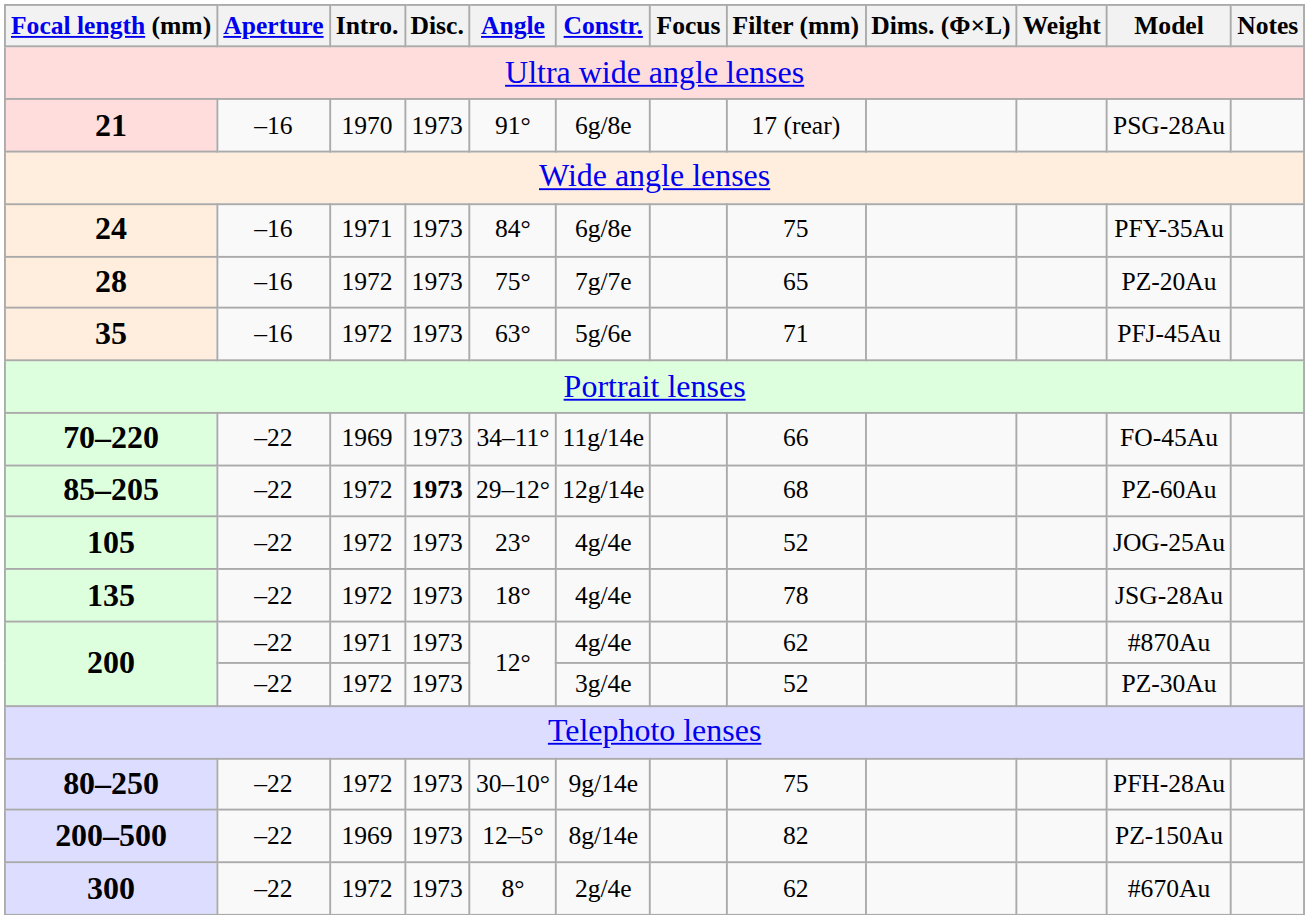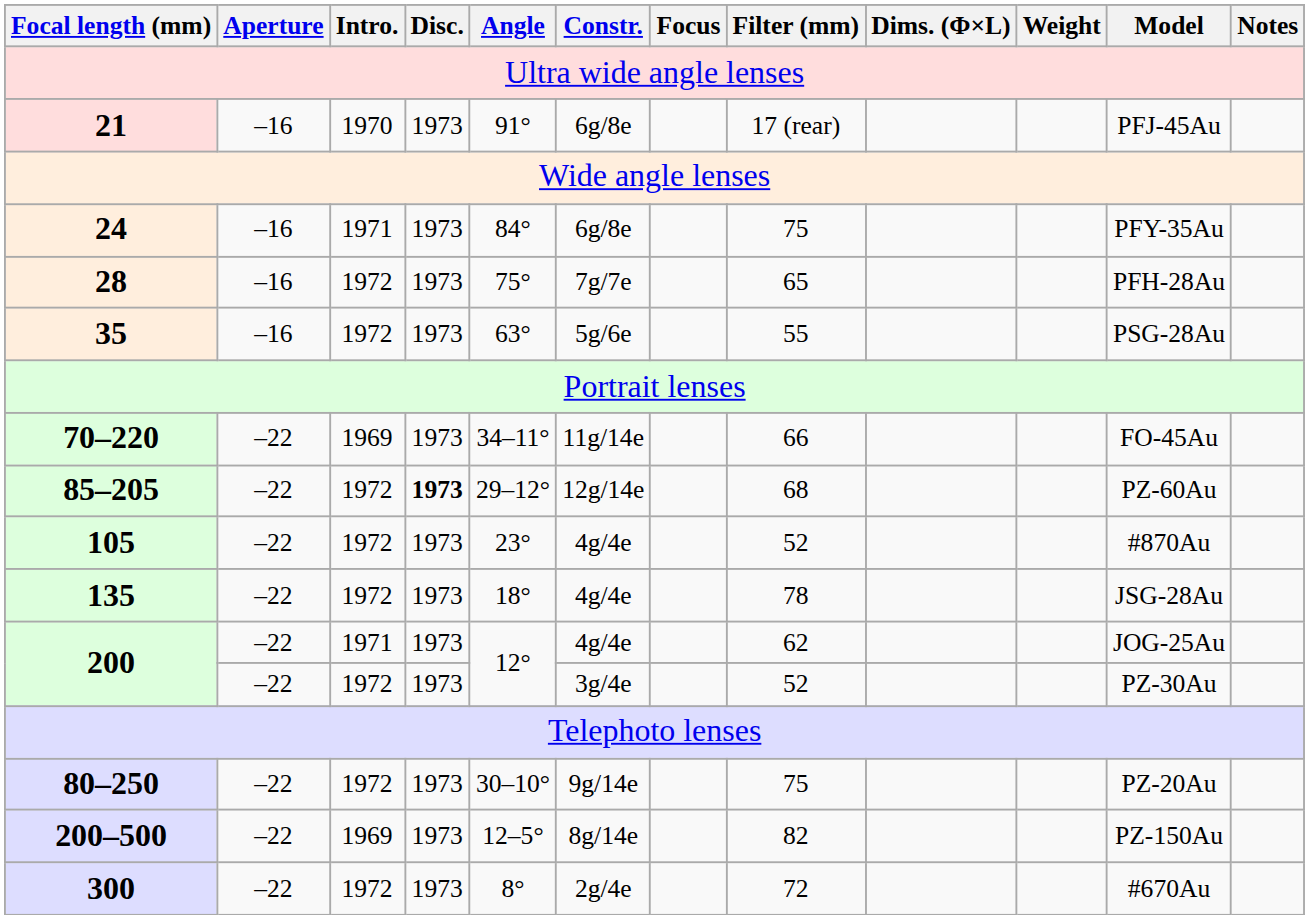21 | Model: PSG-28Au -> PFJ-45Au
28 | Model: PZ-20Au -> PFH-28Au
35 | Filter (mm): 71 -> 55
35 | Model: PFJ-45Au -> PSG-28Au
105 | Model: JOG-25Au -> #870Au
200 / 1971 | Model: #870Au -> JOG-25Au
80–250 | Model: PFH-28Au -> PZ-20Au
300 | Filter (mm): 62 -> 72
